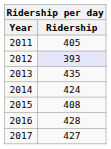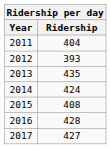2011 | Ridership: 405 -> 404
2012 | Ridership: lavender background -> no background
